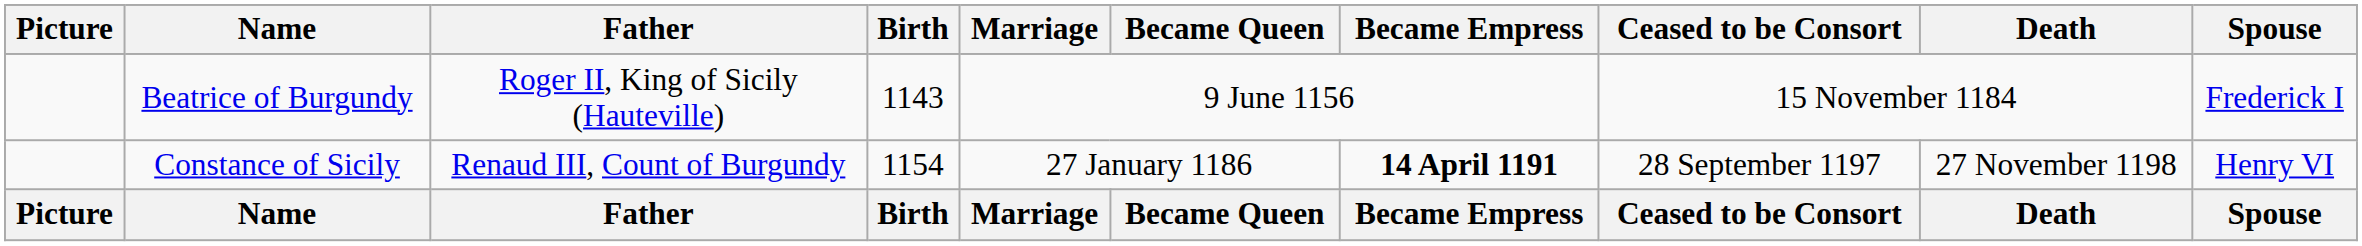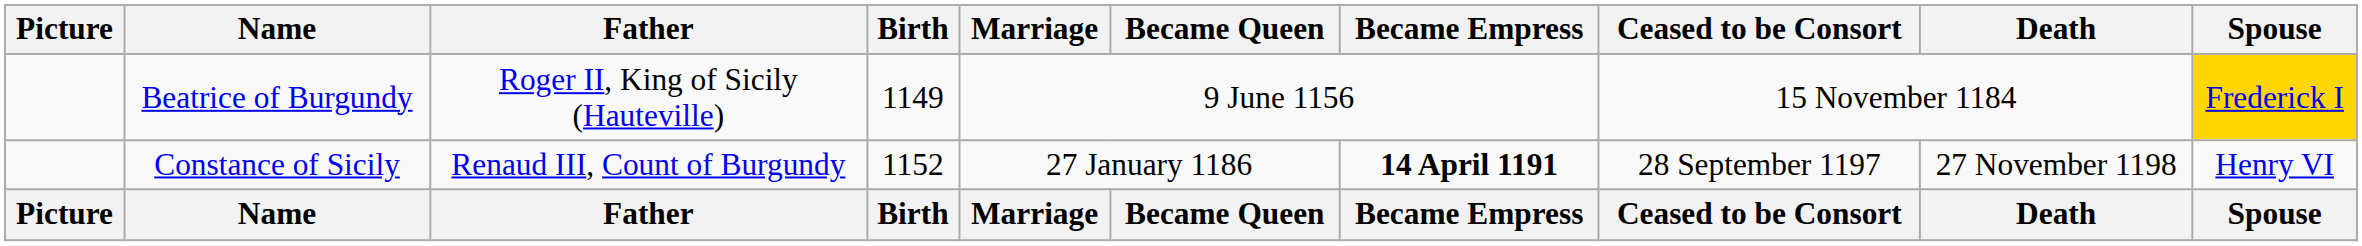Beatrice of Burgundy | Birth: 1143 -> 1149
Beatrice of Burgundy | Spouse: no background -> gold background
Constance of Sicily | Birth: 1154 -> 1152
